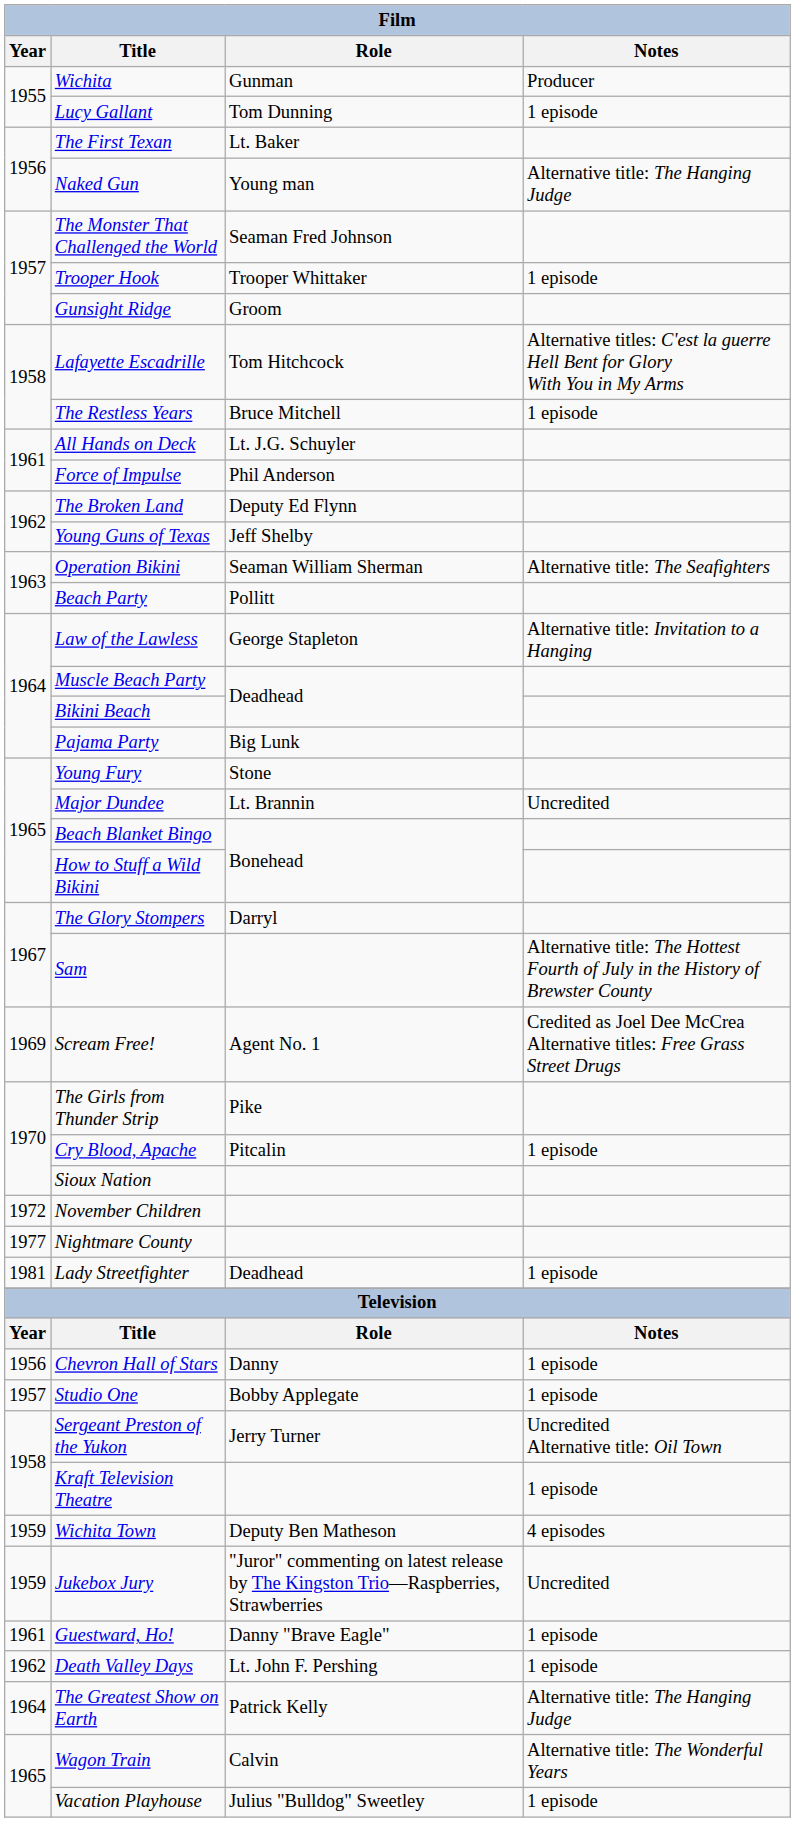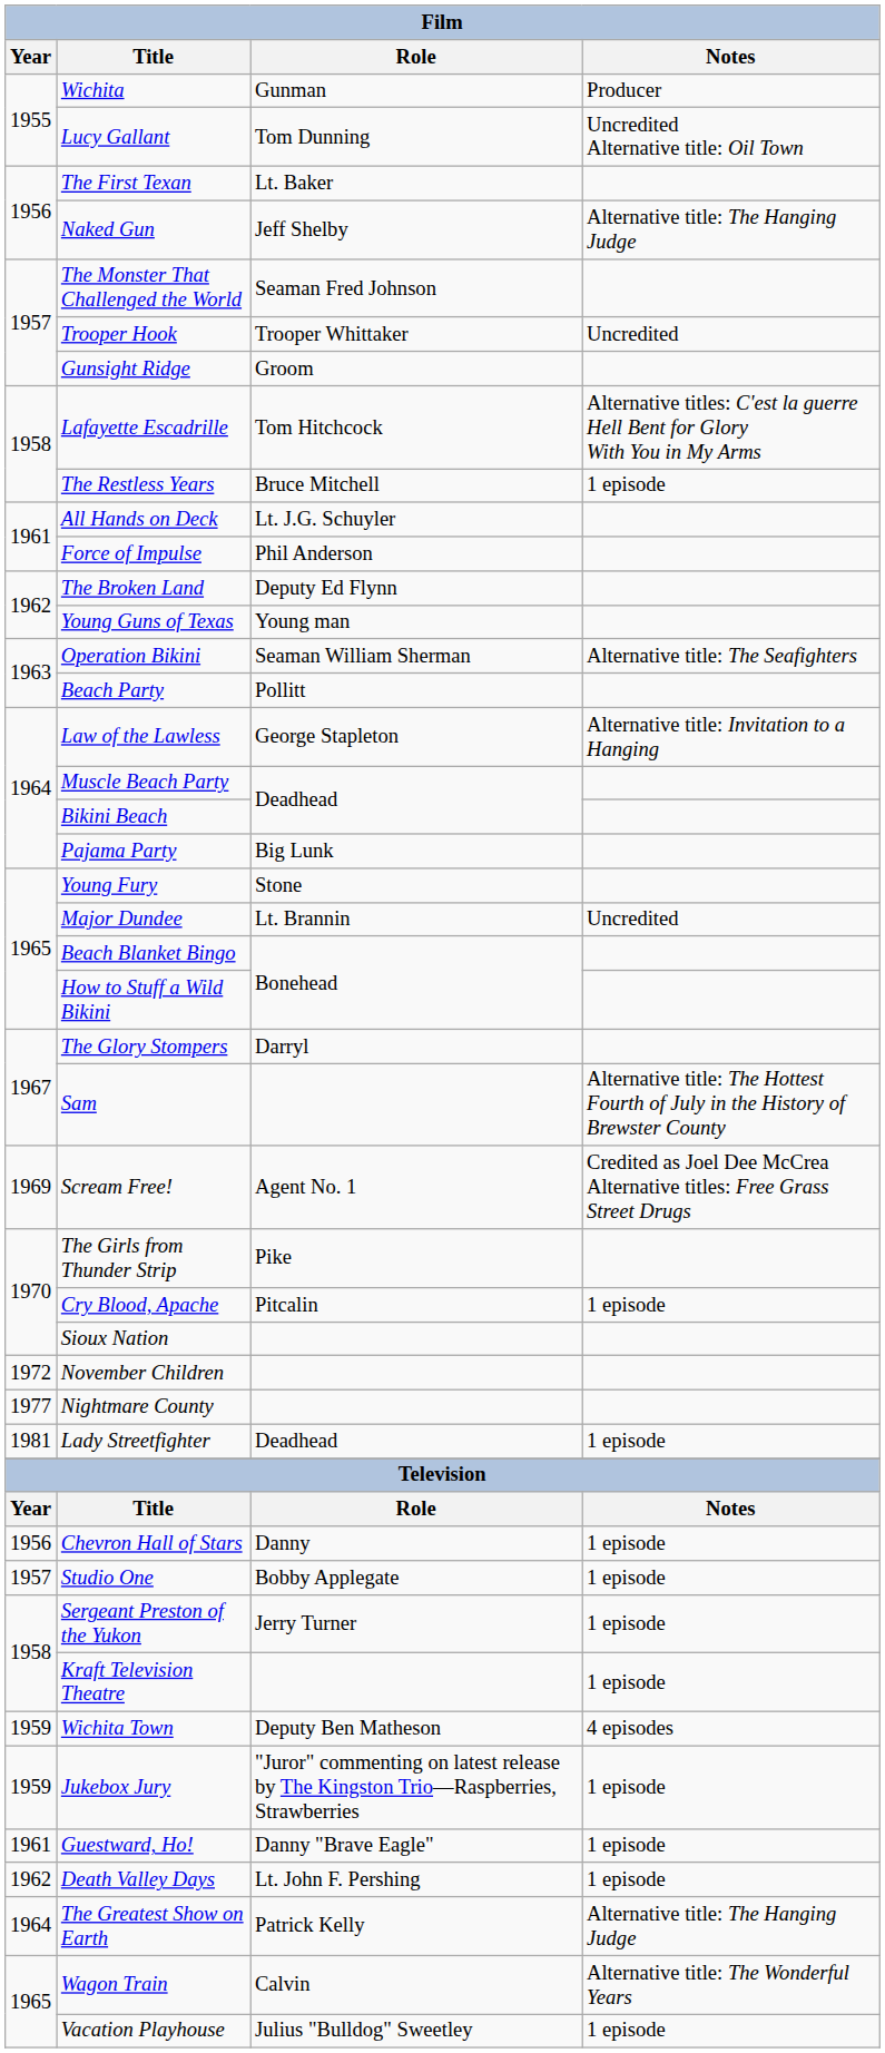Lucy Gallant | Notes: 1 episode -> Uncredited Alternative title: Oil Town
Naked Gun | Role: Young man -> Jeff Shelby
Trooper Hook | Notes: 1 episode -> Uncredited
Young Guns of Texas | Role: Jeff Shelby -> Young man
Sergeant Preston of the Yukon | Notes: Uncredited Alternative title: Oil Town -> 1 episode
Jukebox Jury | Notes: Uncredited -> 1 episode
